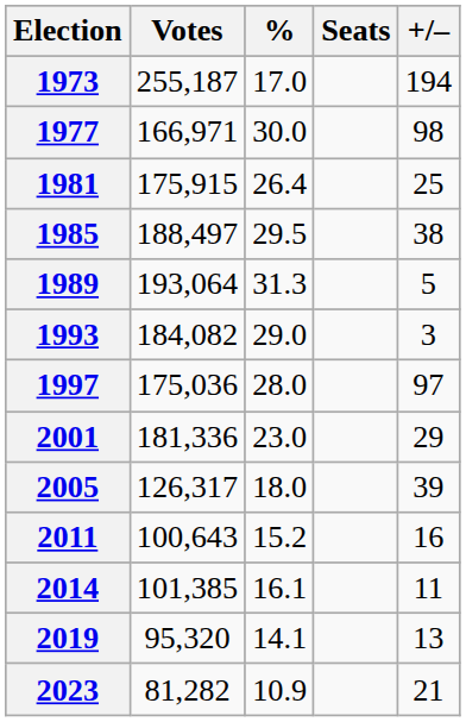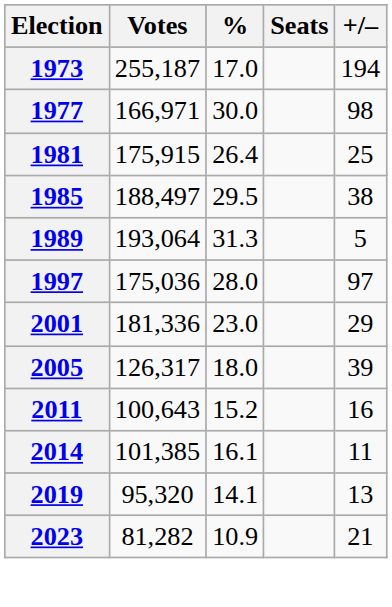- row: 1993 | 184,082 | 29.0 | 3
